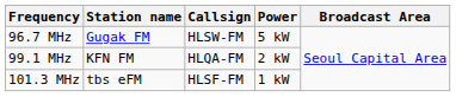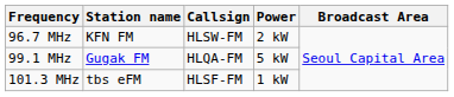96.7 MHz | Station name: Gugak FM -> KFN FM
96.7 MHz | Power: 5 kW -> 2 kW
99.1 MHz | Station name: KFN FM -> Gugak FM
99.1 MHz | Power: 2 kW -> 5 kW
